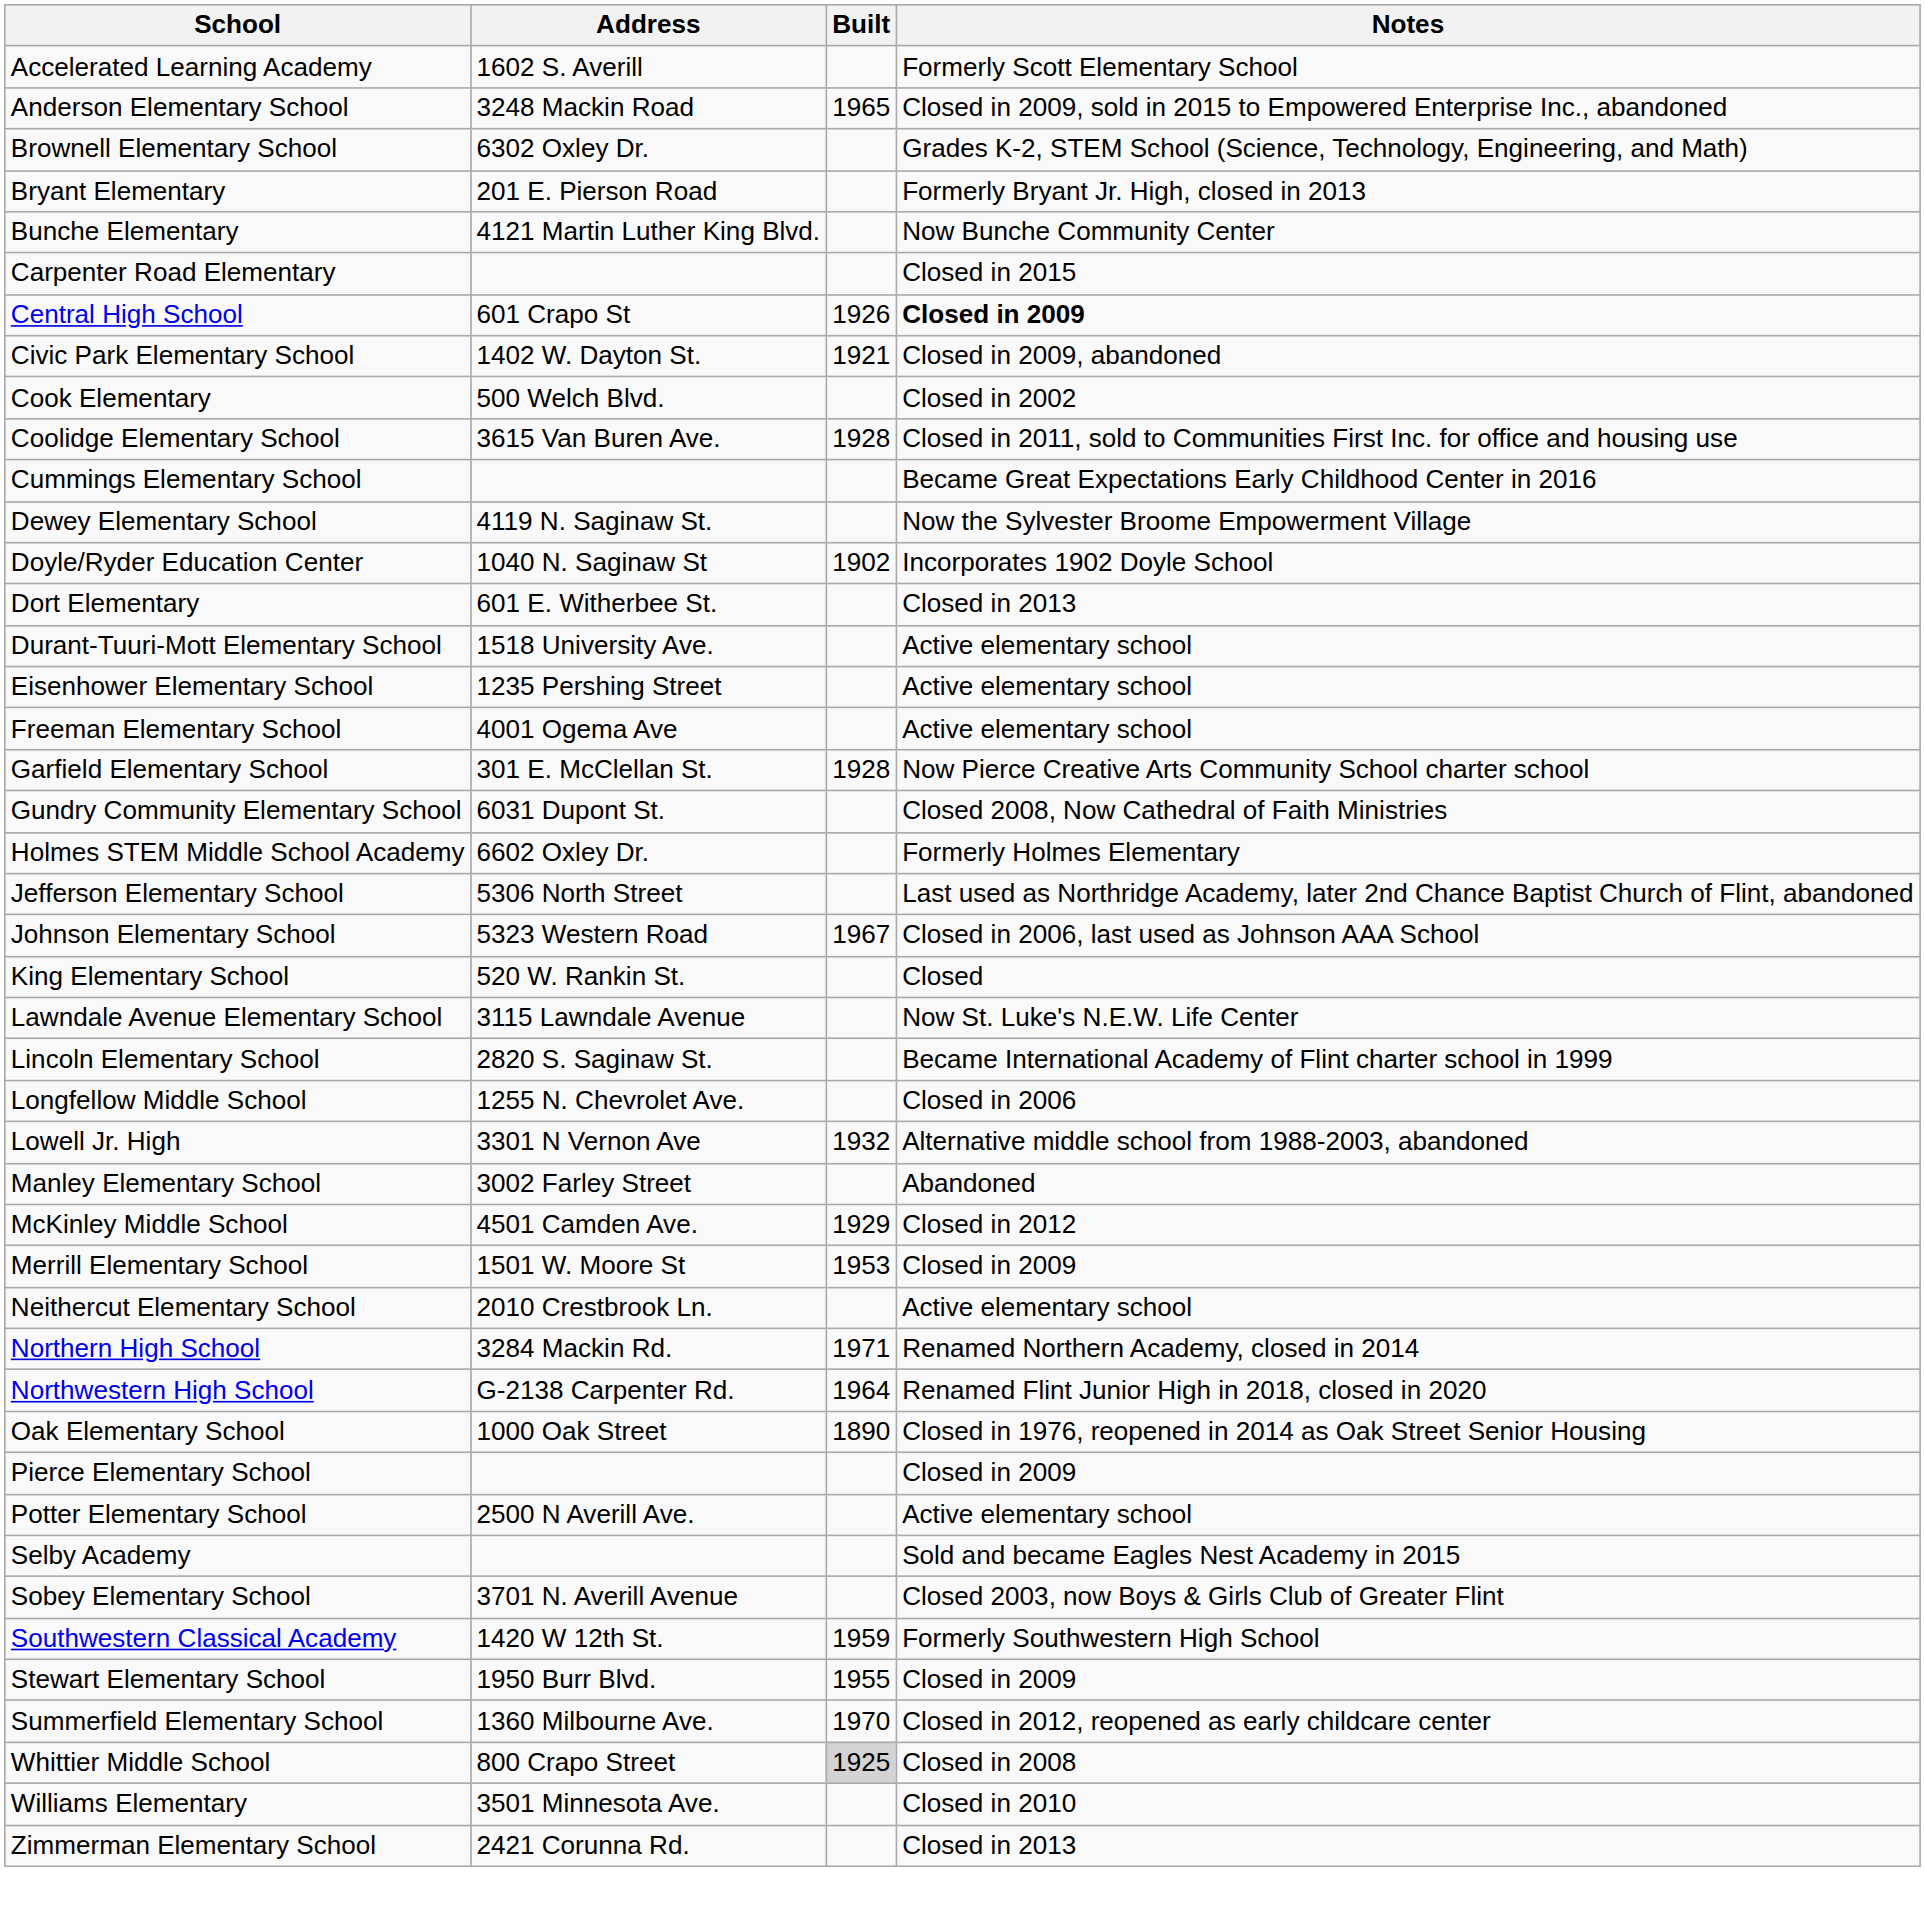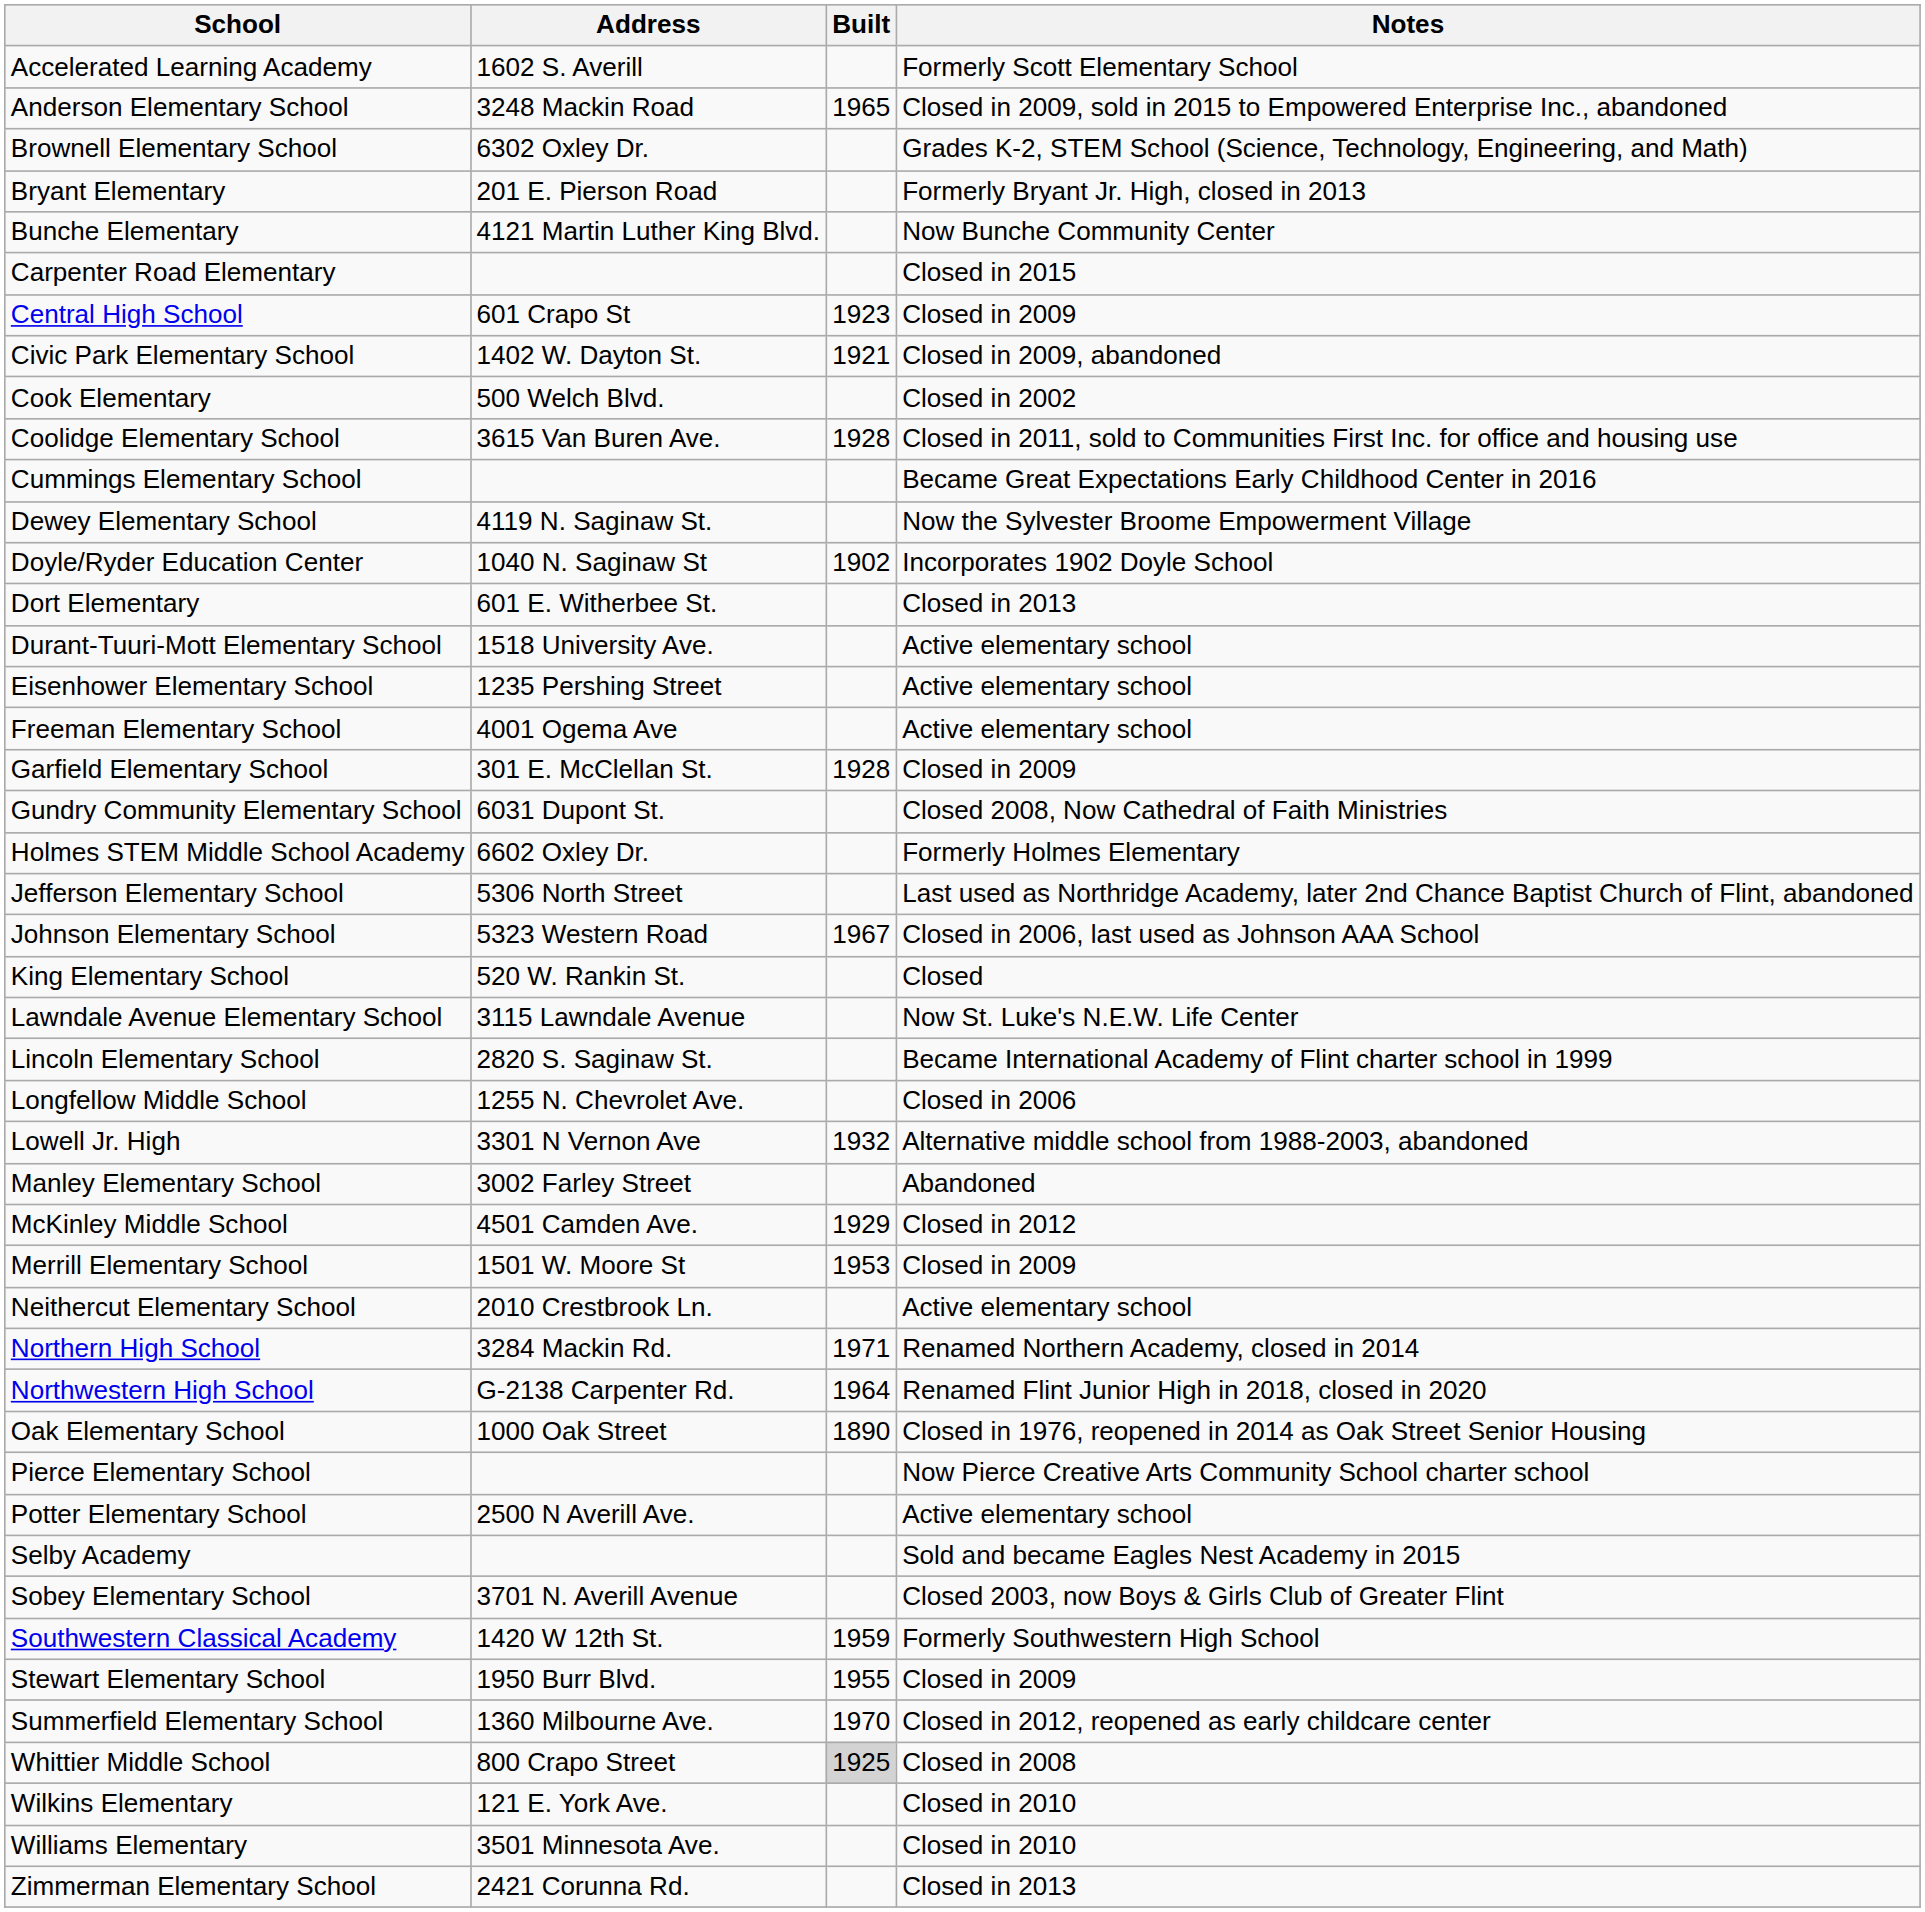Central High School | Built: 1926 -> 1923
Central High School | Notes: bold -> normal
Garfield Elementary School | Notes: Now Pierce Creative Arts Community School charter school -> Closed in 2009
Pierce Elementary School | Notes: Closed in 2009 -> Now Pierce Creative Arts Community School charter school
+ row: Wilkins Elementary | 121 E. York Ave. | Closed in 2010
